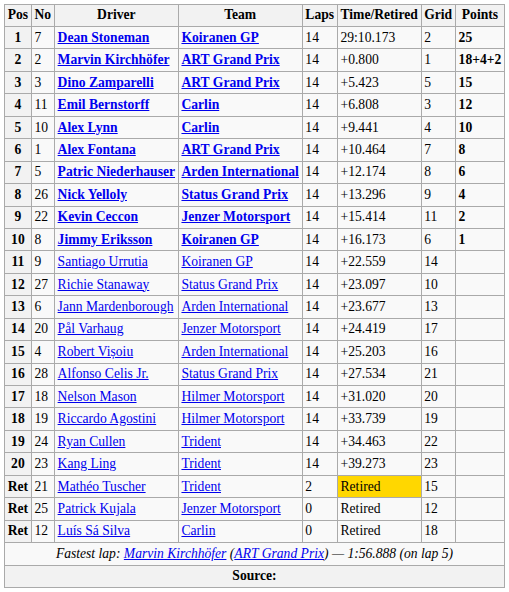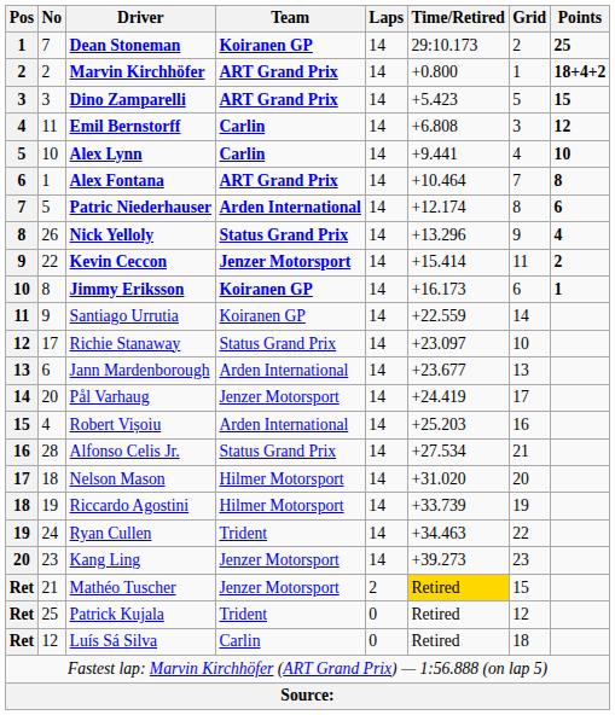Richie Stanaway | No: 27 -> 17
Kang Ling | Team: Trident -> Jenzer Motorsport
Mathéo Tuscher | Team: Trident -> Jenzer Motorsport
Patrick Kujala | Team: Jenzer Motorsport -> Trident
